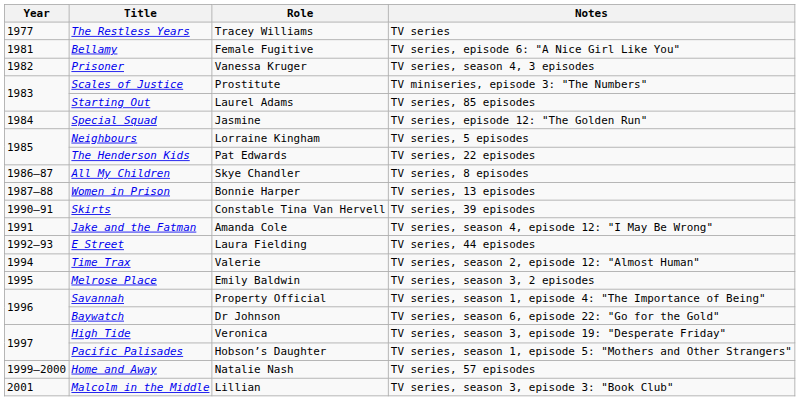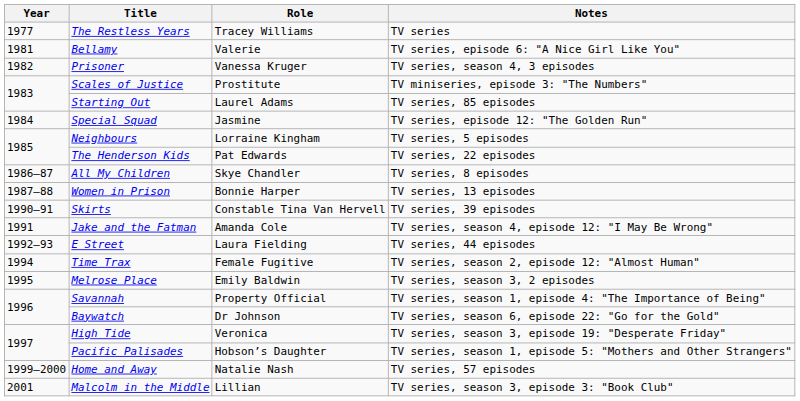Bellamy | Role: Female Fugitive -> Valerie
Time Trax | Role: Valerie -> Female Fugitive
